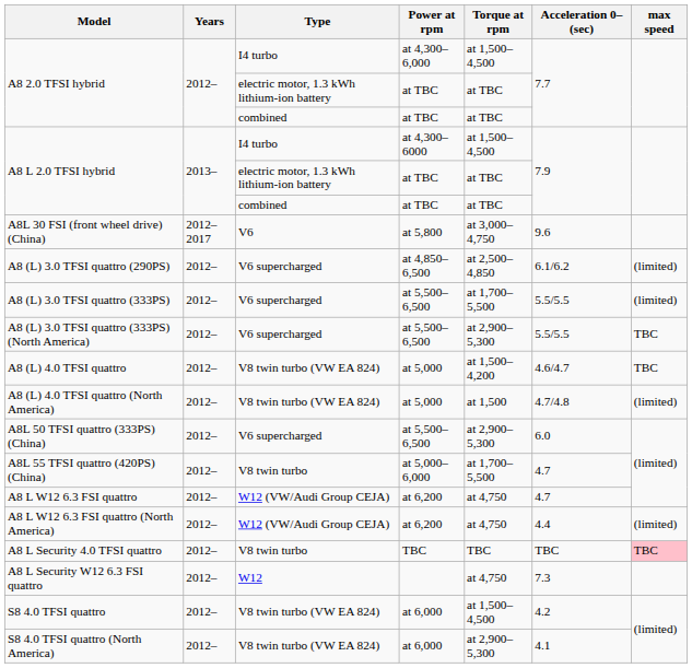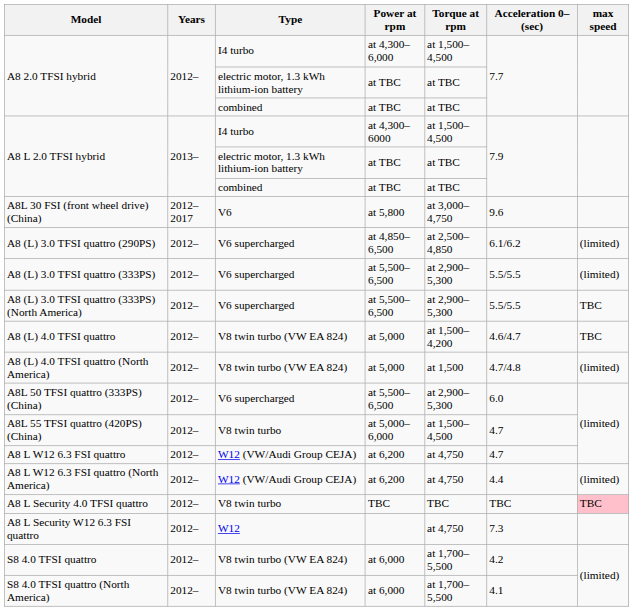A8 (L) 3.0 TFSI quattro (333PS) | Torque at rpm: at 1,700–5,500 -> at 2,900–5,300
A8L 55 TFSI quattro (420PS) (China) | Torque at rpm: at 1,700–5,500 -> at 1,500–4,500
S8 4.0 TFSI quattro | Torque at rpm: at 1,500–4,500 -> at 1,700–5,500
S8 4.0 TFSI quattro (North America) | Torque at rpm: at 2,900–5,300 -> at 1,700–5,500
